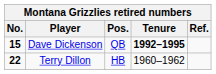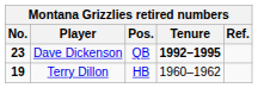Dave Dickenson | No.: 15 -> 23
Terry Dillon | No.: 22 -> 19
